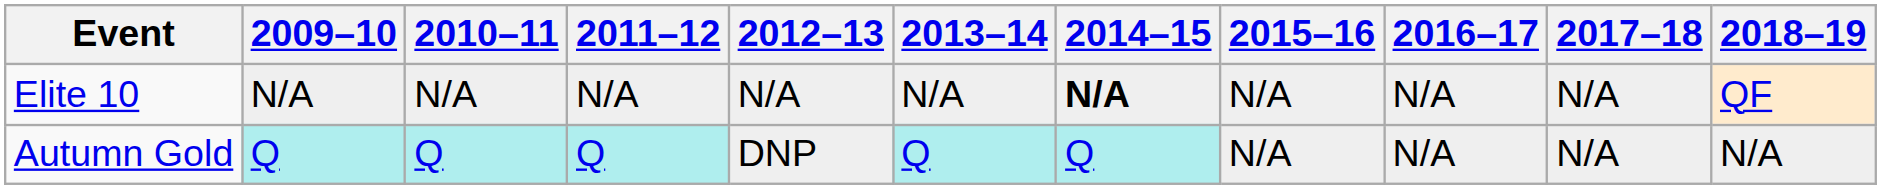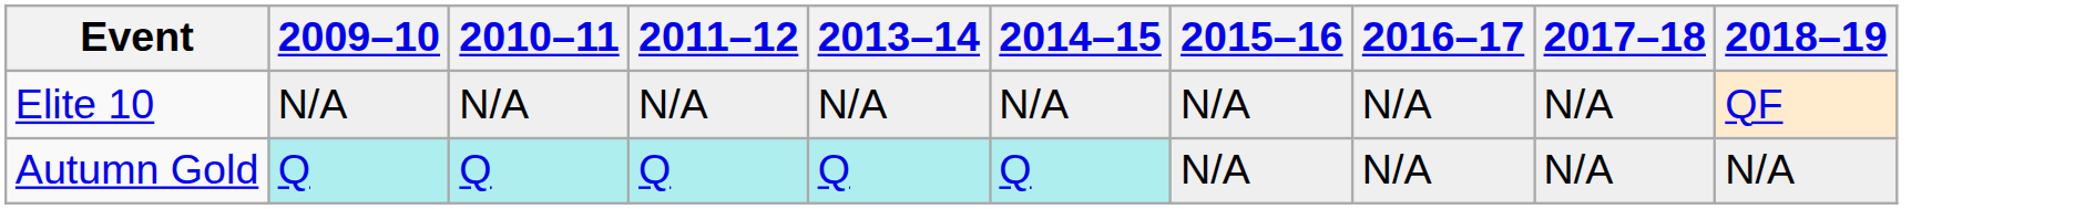- column: 2012–13 | N/A | DNP
Elite 10 | 2014–15: bold -> normal
